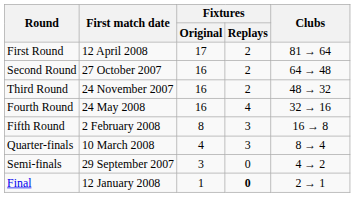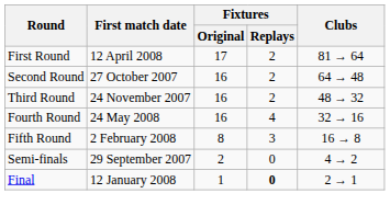- row: Quarter-finals | 10 March 2008 | 4 | 3 | 8 → 4
Semi-finals | Fixtures / Original: 3 -> 2
